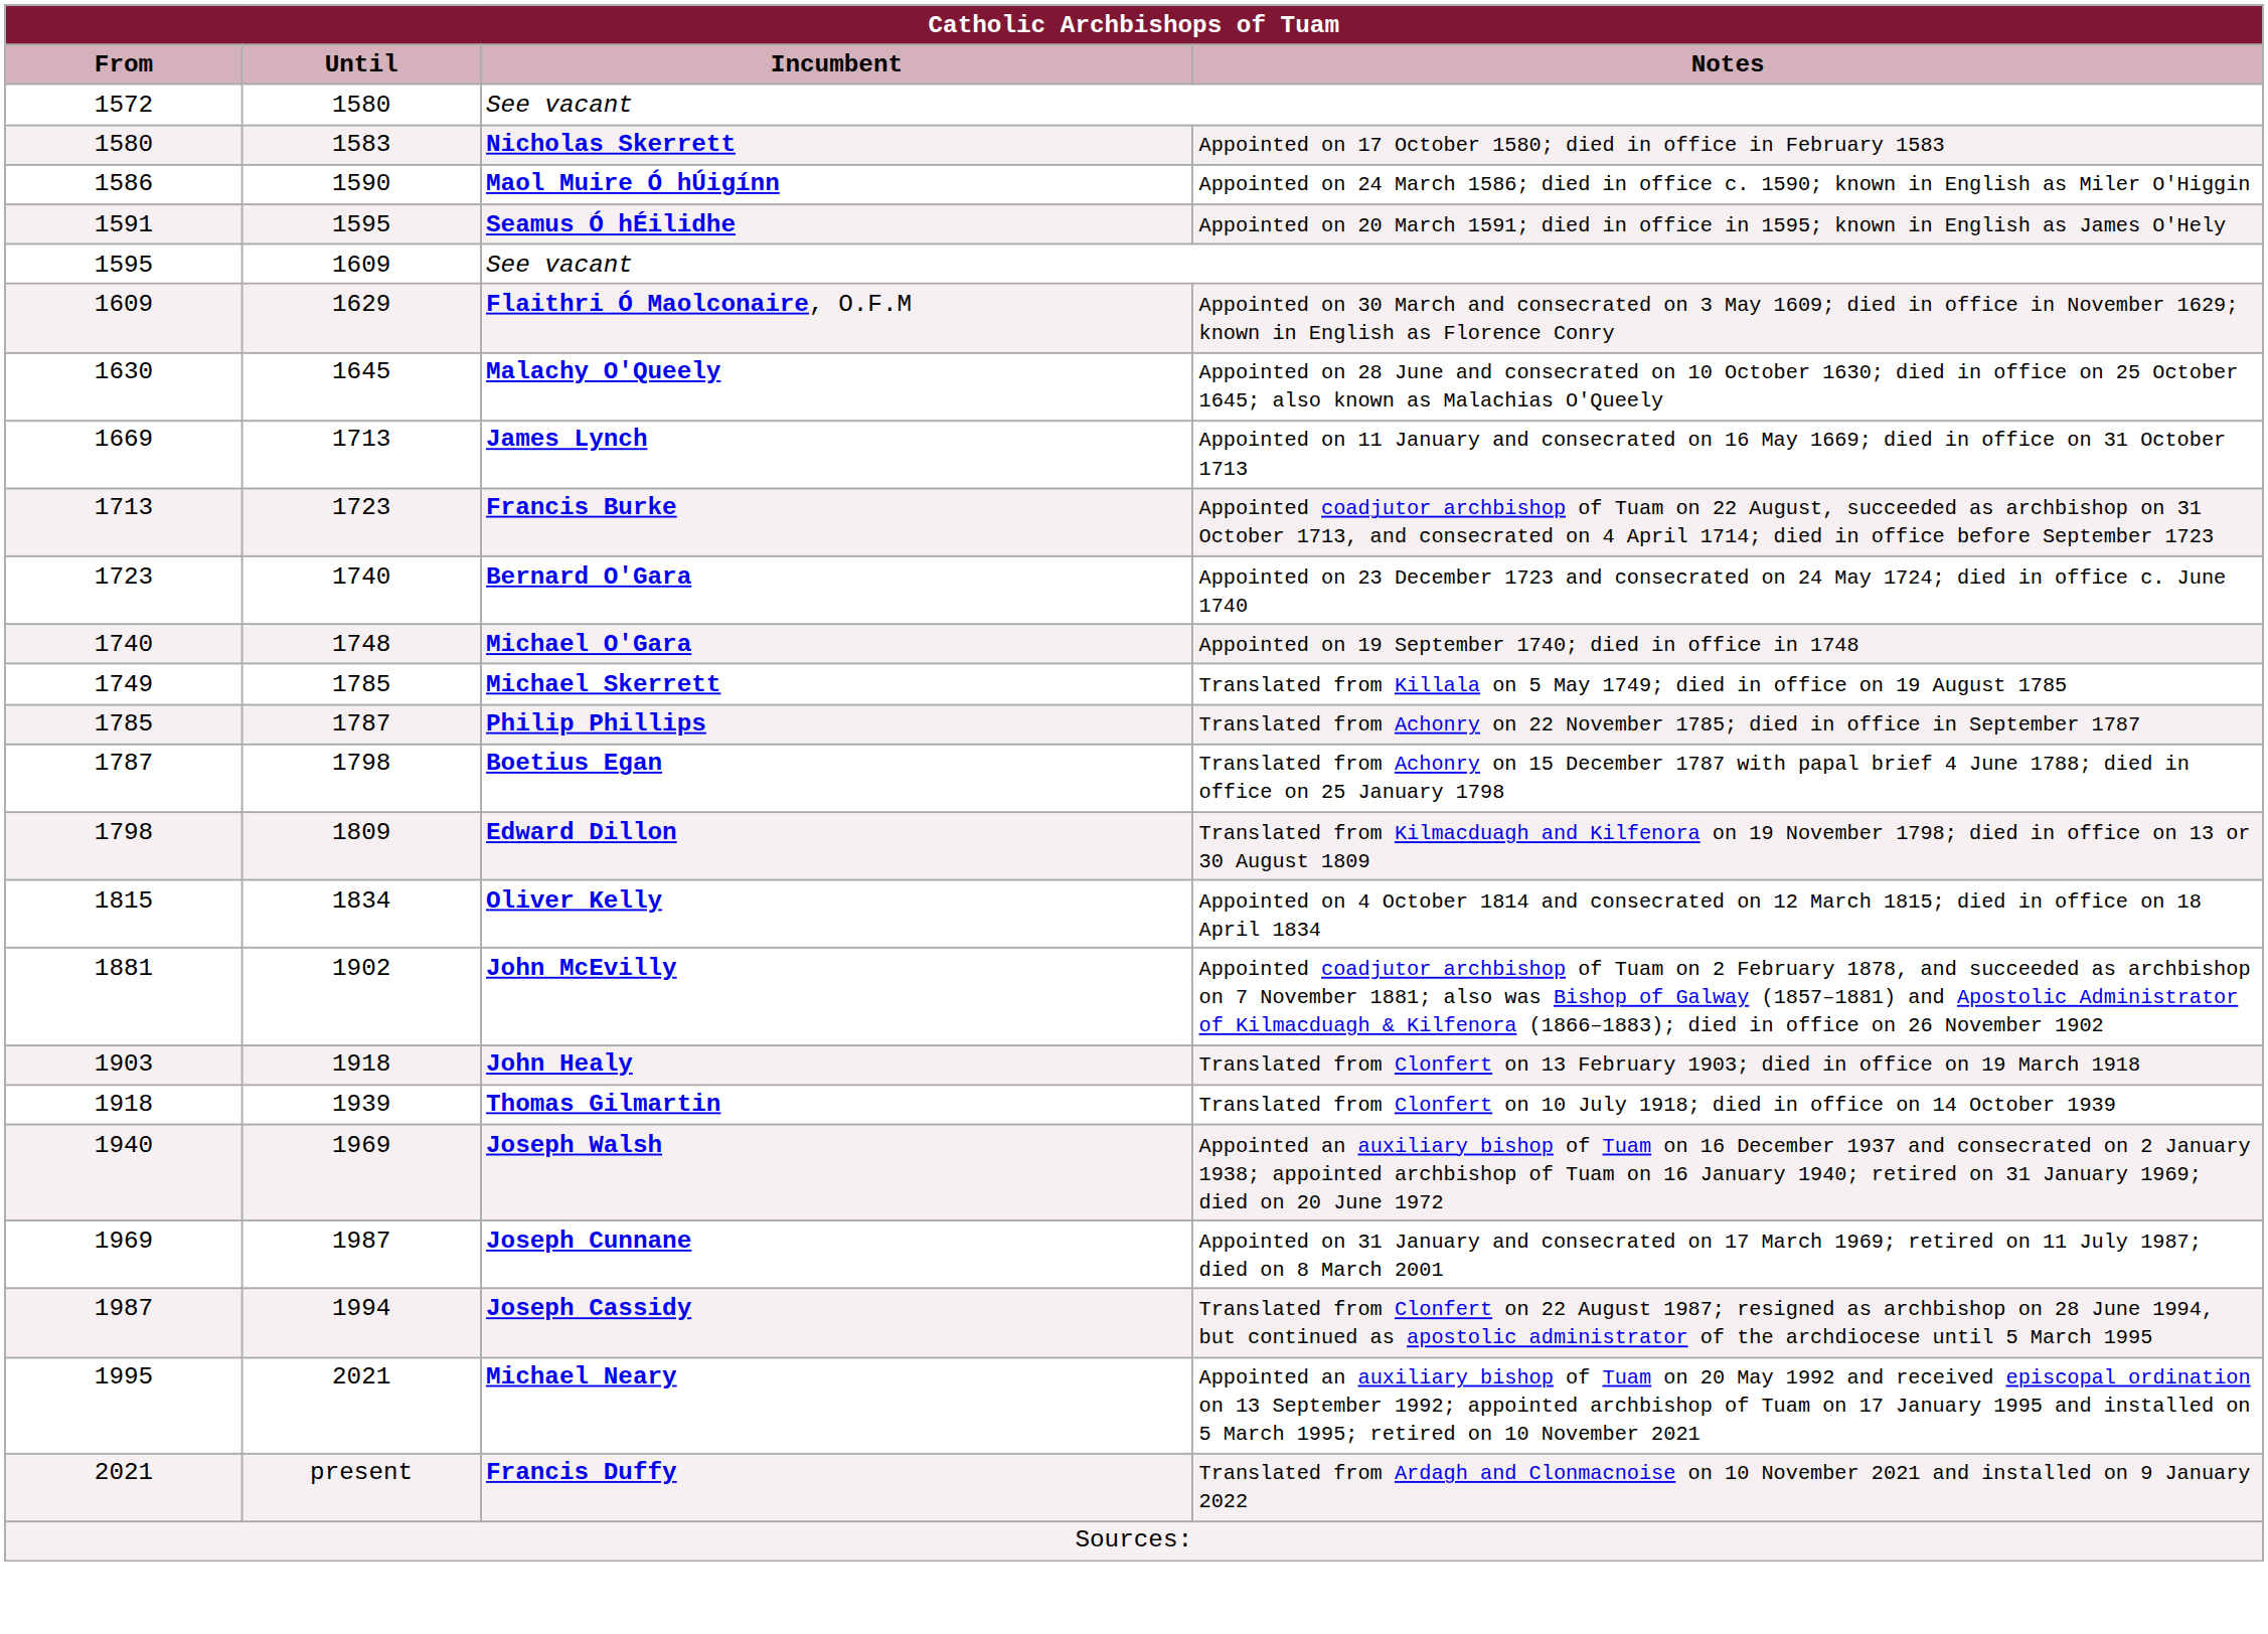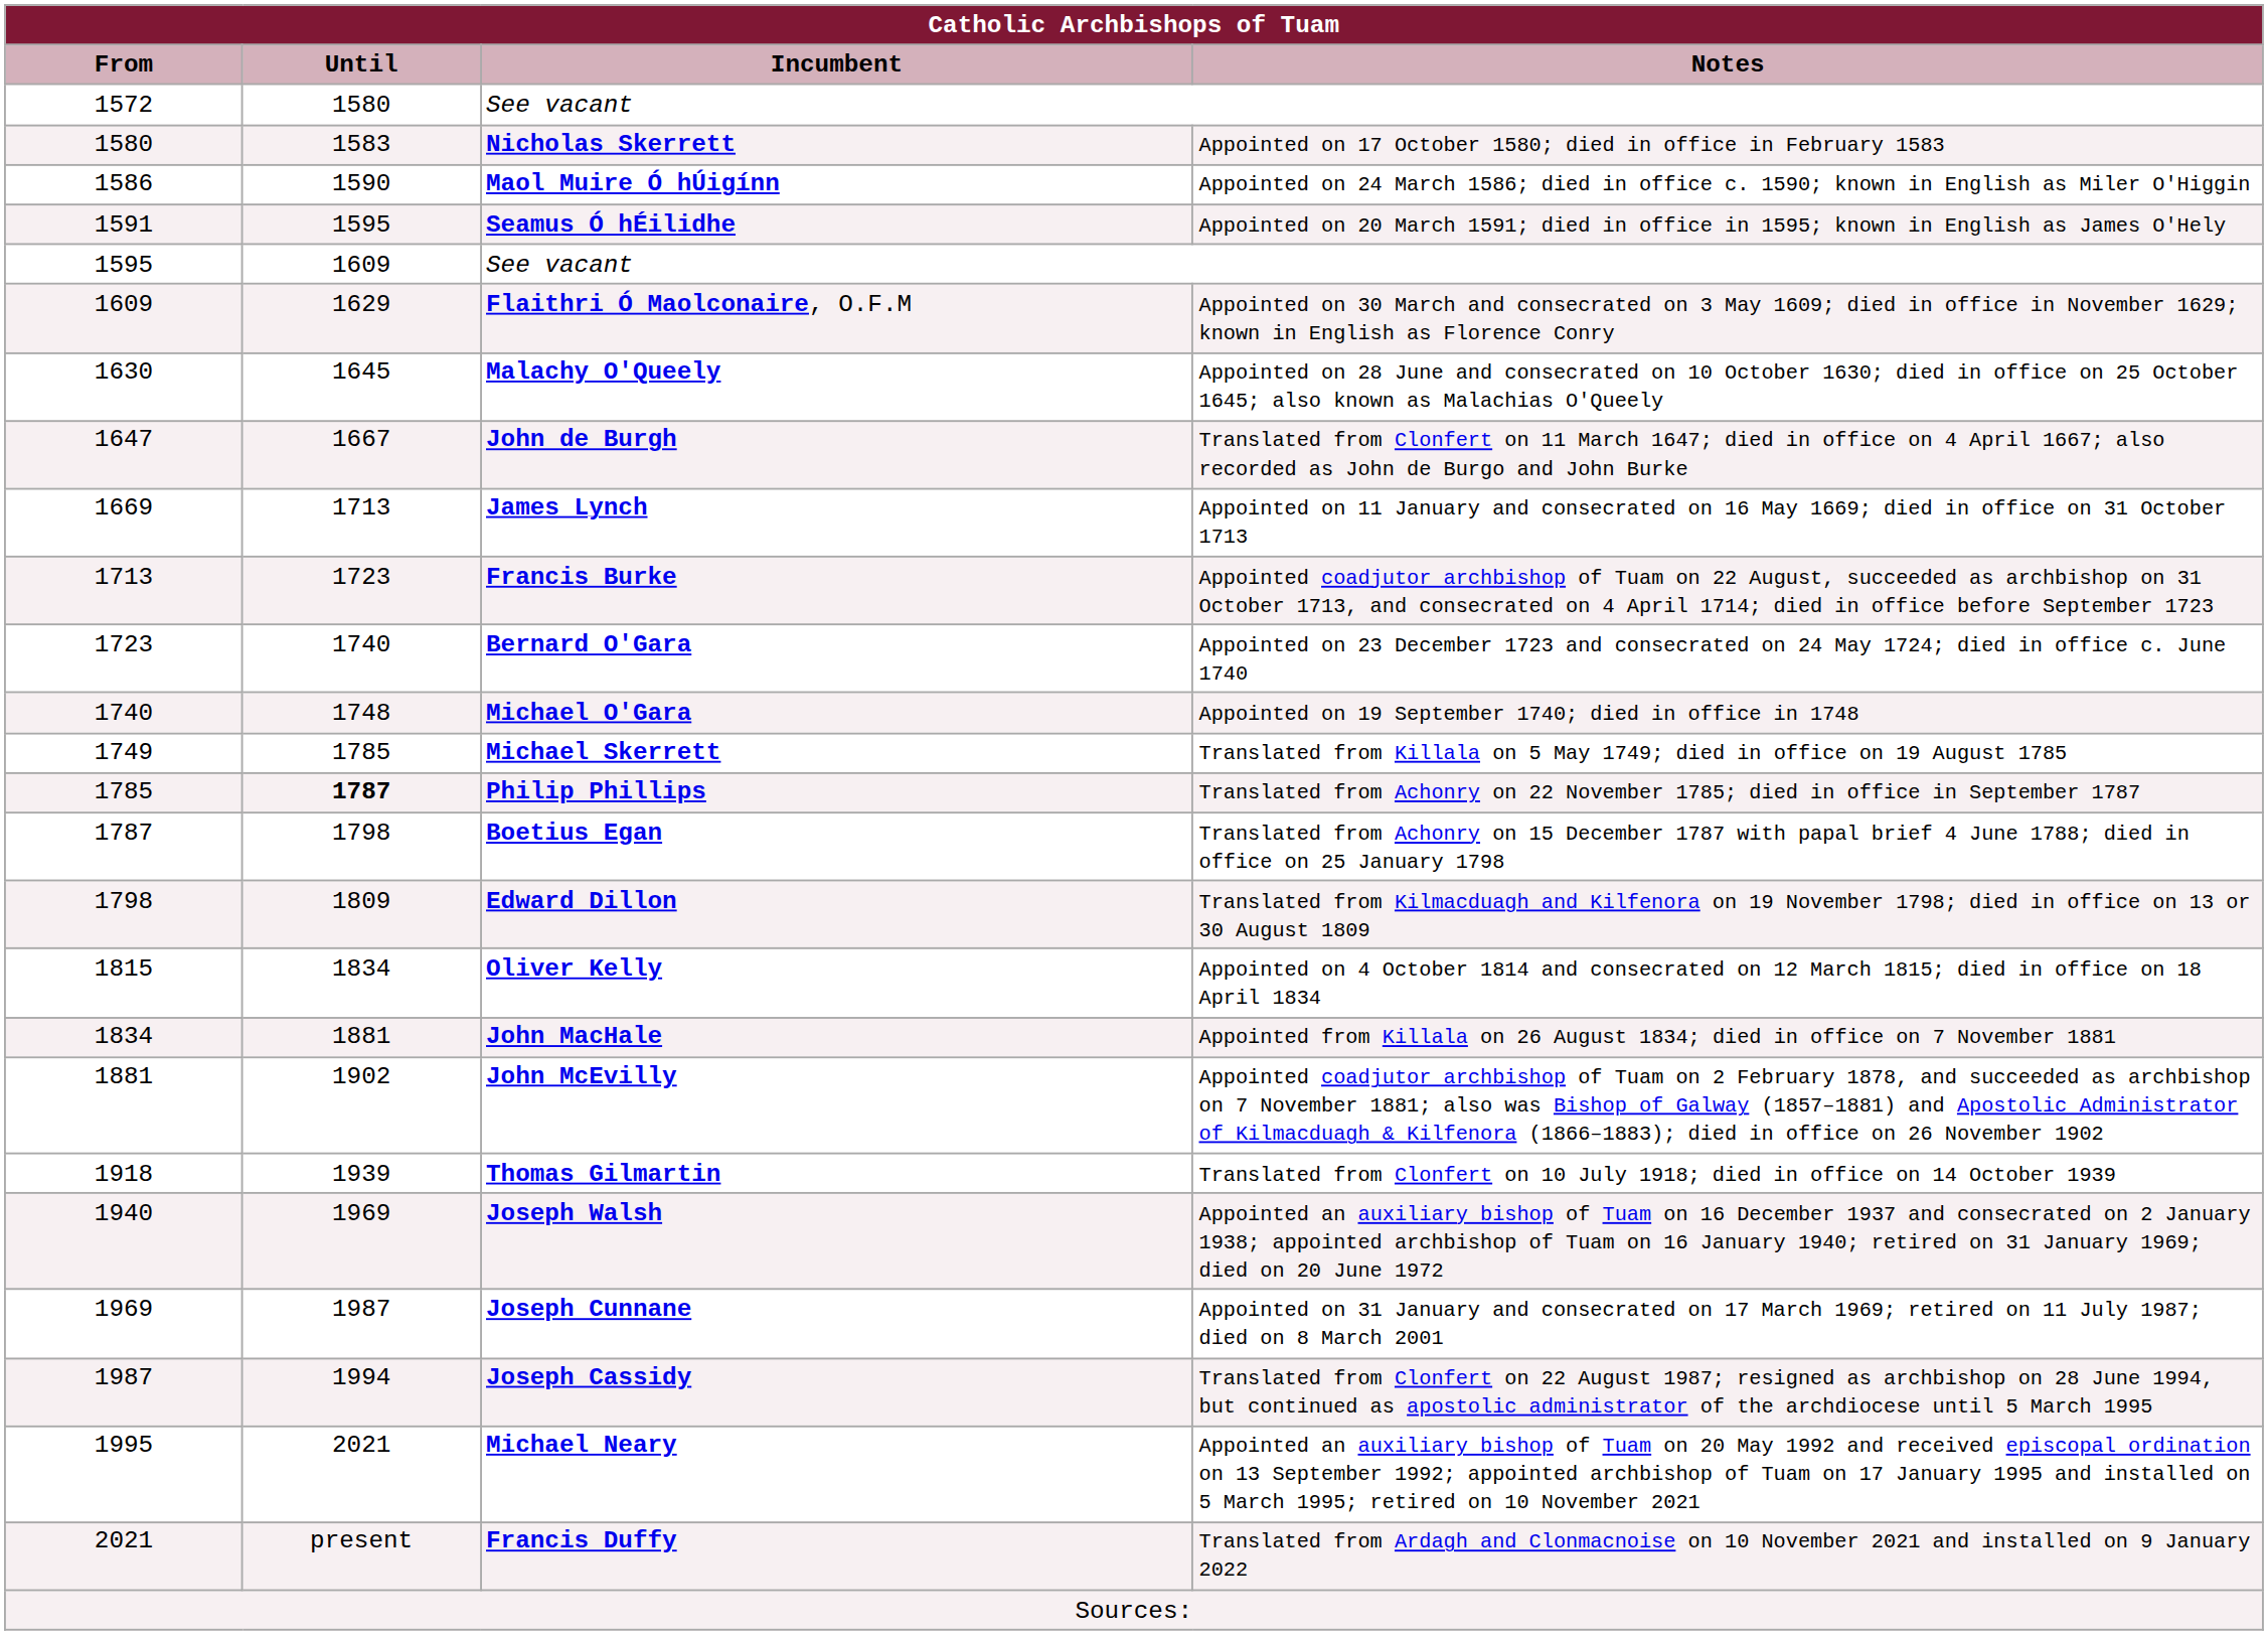+ row: 1647 | 1667 | John de Burgh | Translated from Clonfert on 11 March 1647; died in office on 4 April 1667; also recorded as John de Burgo and John Burke
Philip Phillips | Until: normal -> bold
+ row: 1834 | 1881 | John MacHale | Appointed from Killala on 26 August 1834; died in office on 7 November 1881
- row: 1903 | 1918 | John Healy | Translated from Clonfert on 13 February 1903; died in office on 19 March 1918
